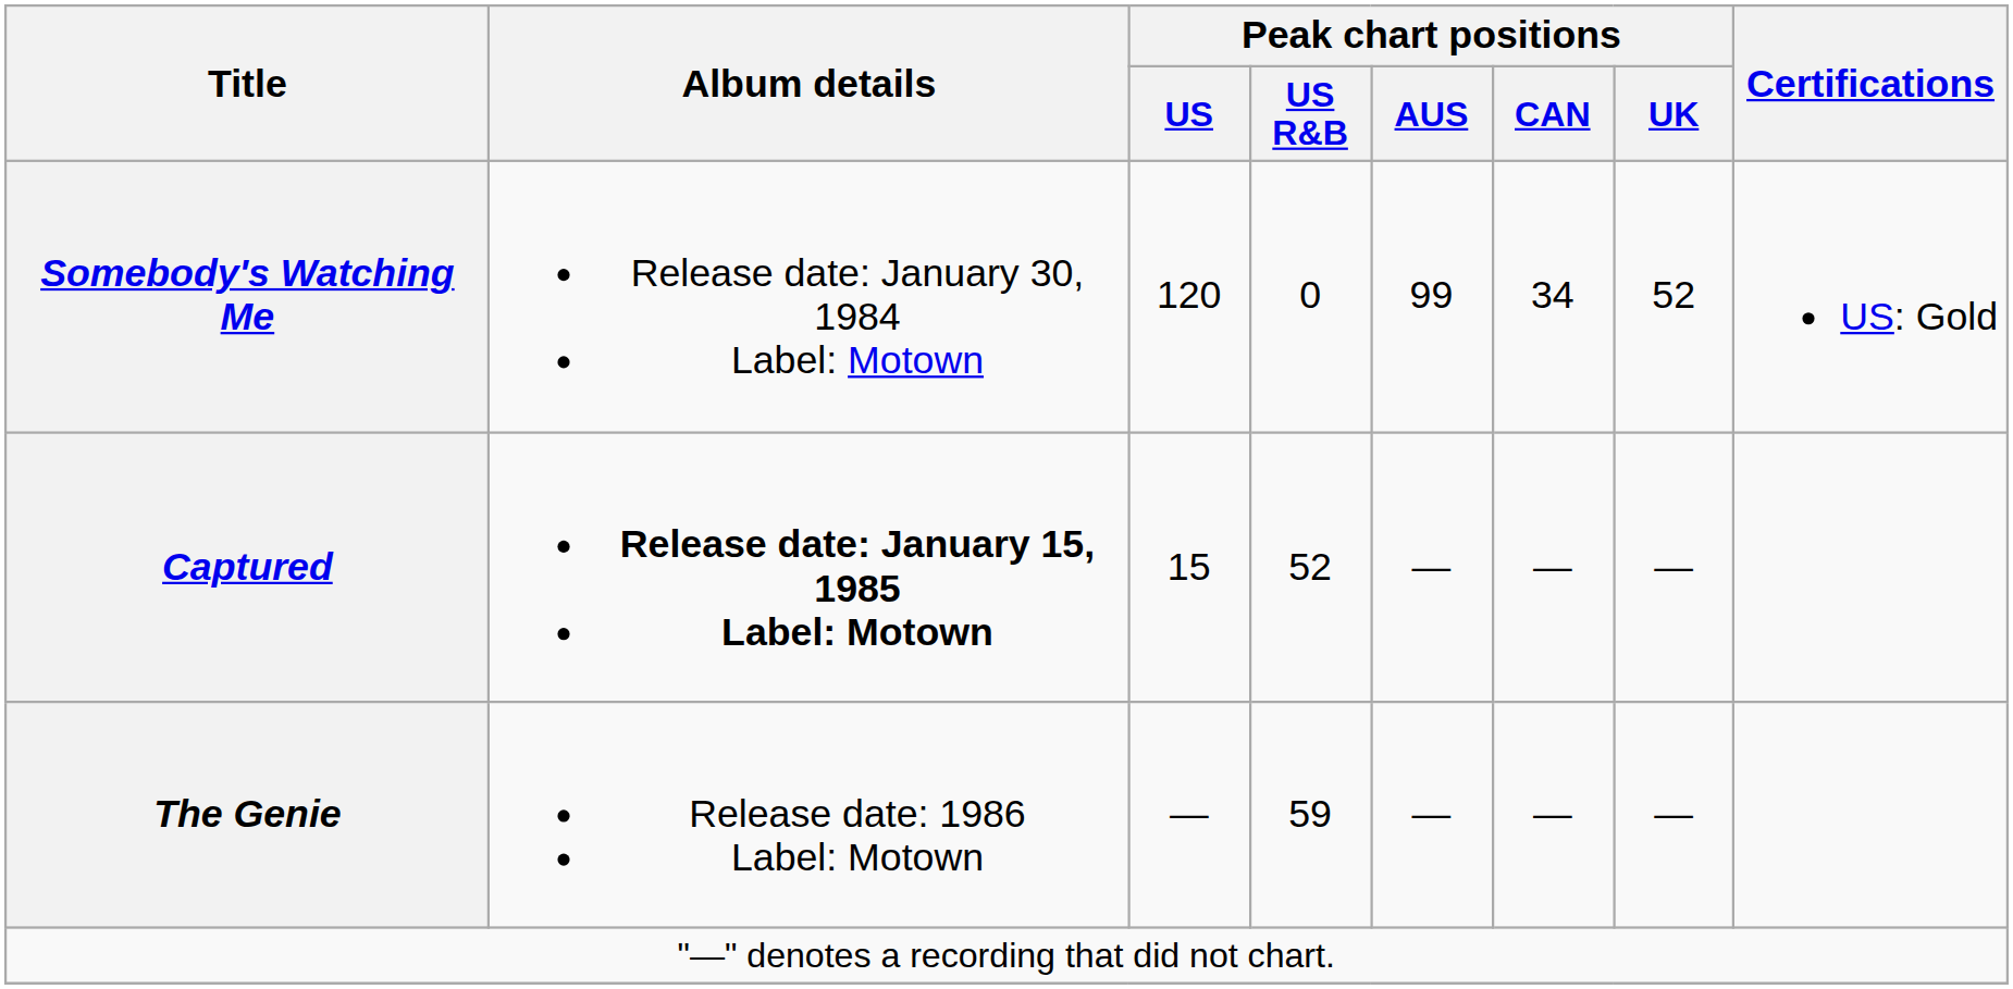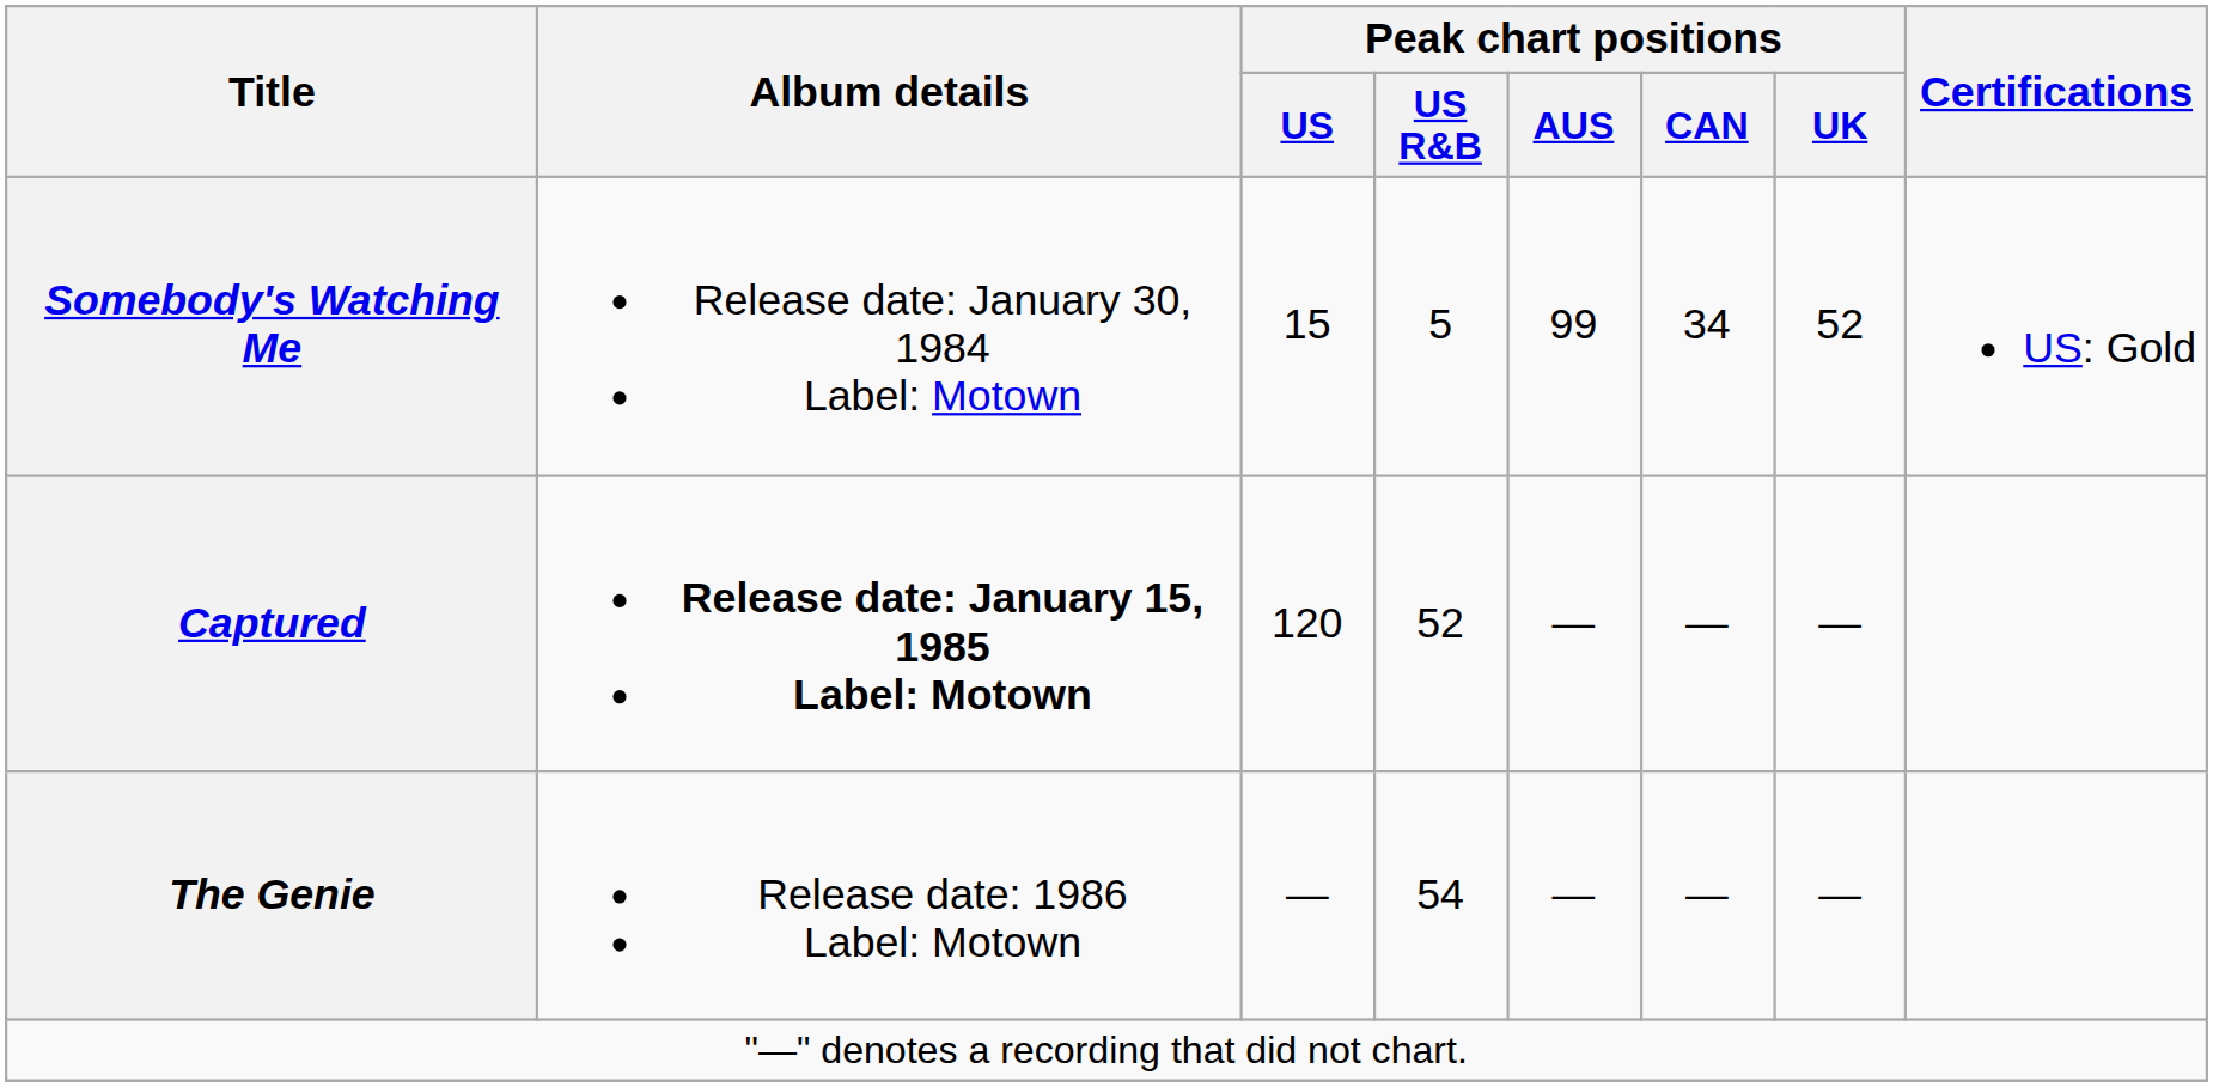Somebody's Watching Me | Peak chart positions / US: 120 -> 15
Somebody's Watching Me | Peak chart positions / US R&B: 0 -> 5
Captured | Peak chart positions / US: 15 -> 120
The Genie | Peak chart positions / US R&B: 59 -> 54
